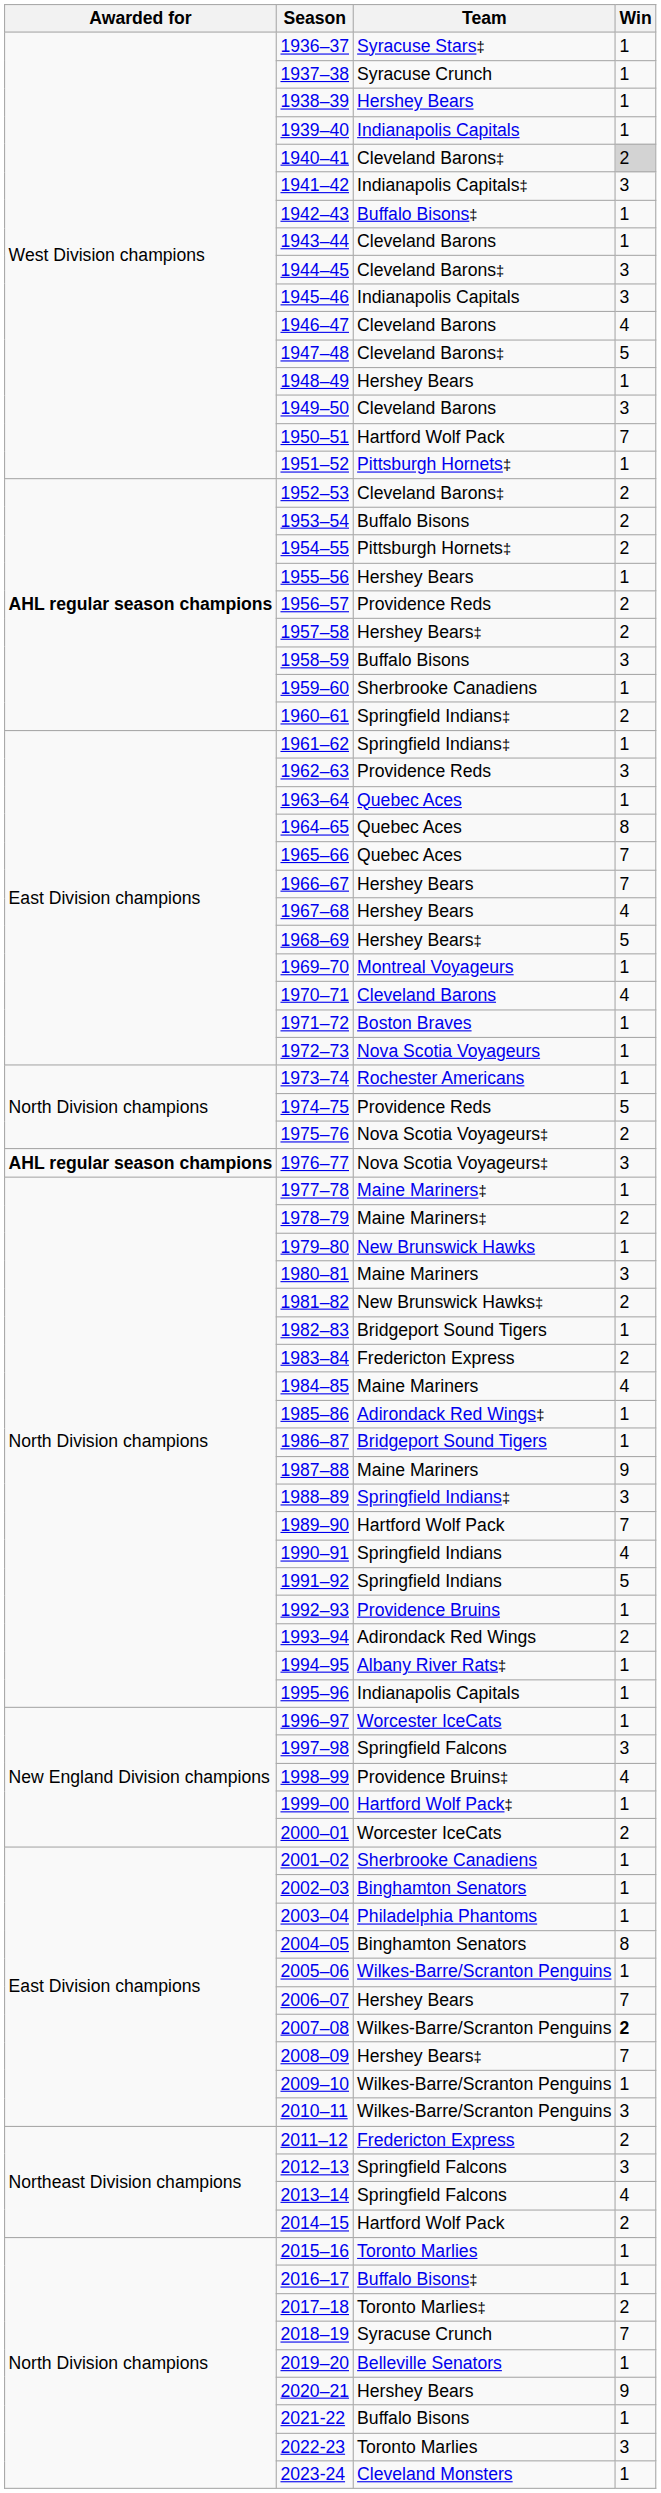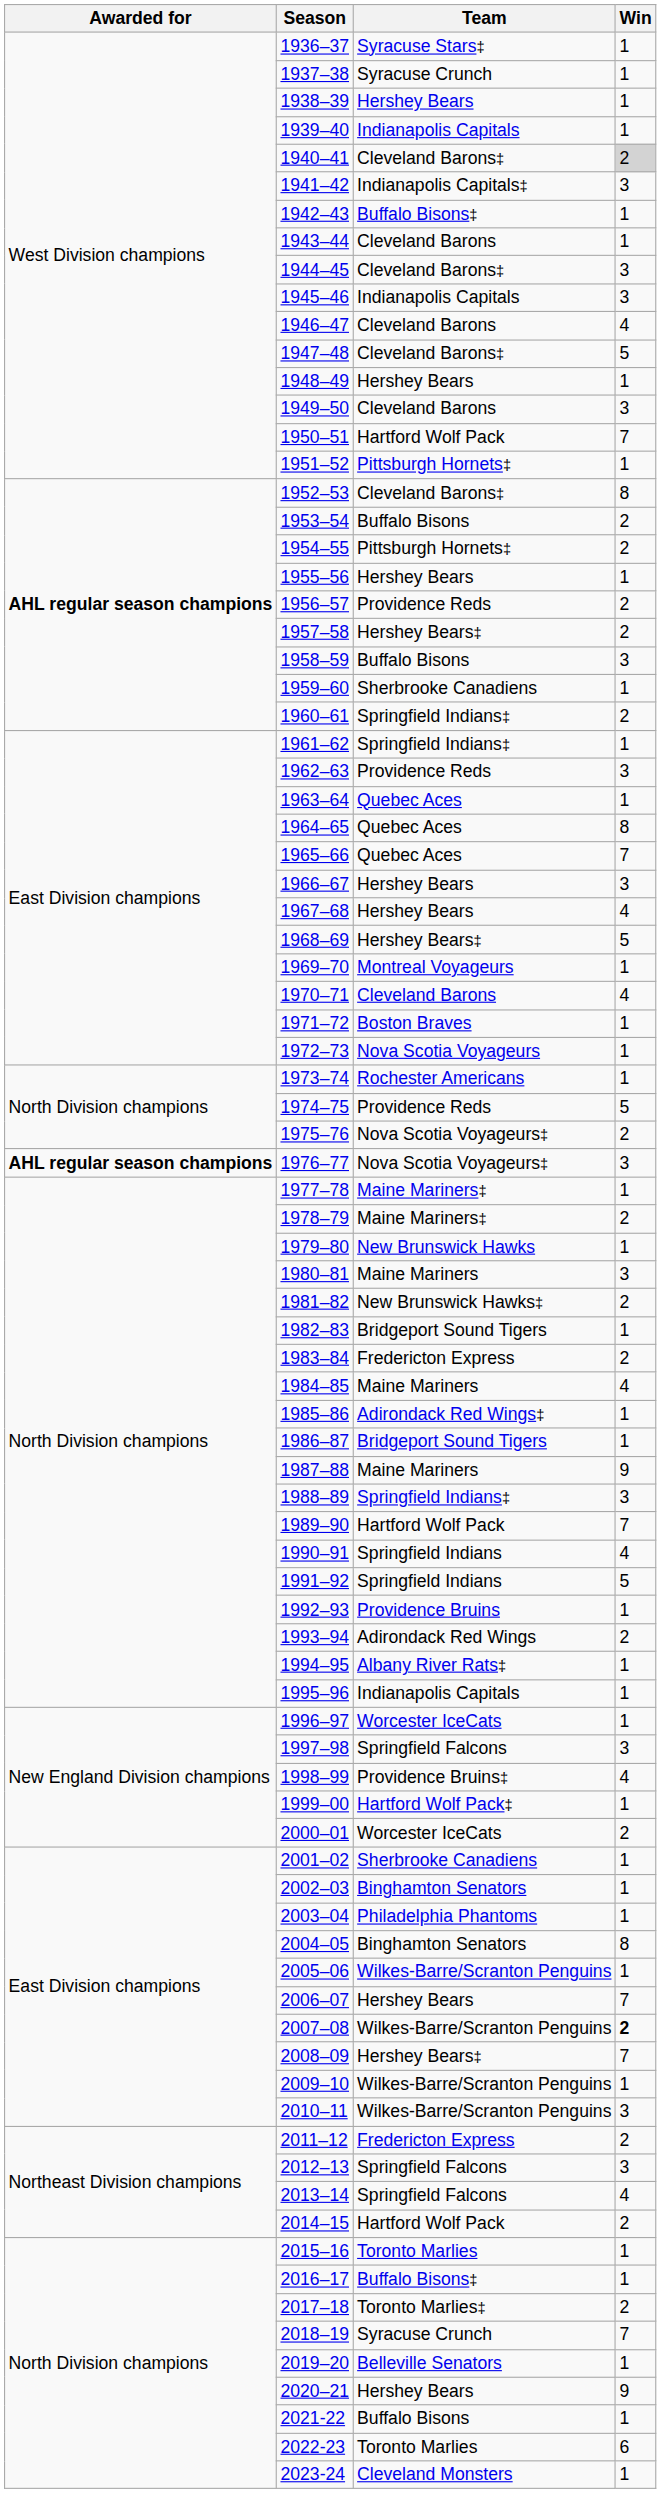1952–53 | Win: 2 -> 8
1966–67 | Win: 7 -> 3
2022-23 | Win: 3 -> 6
